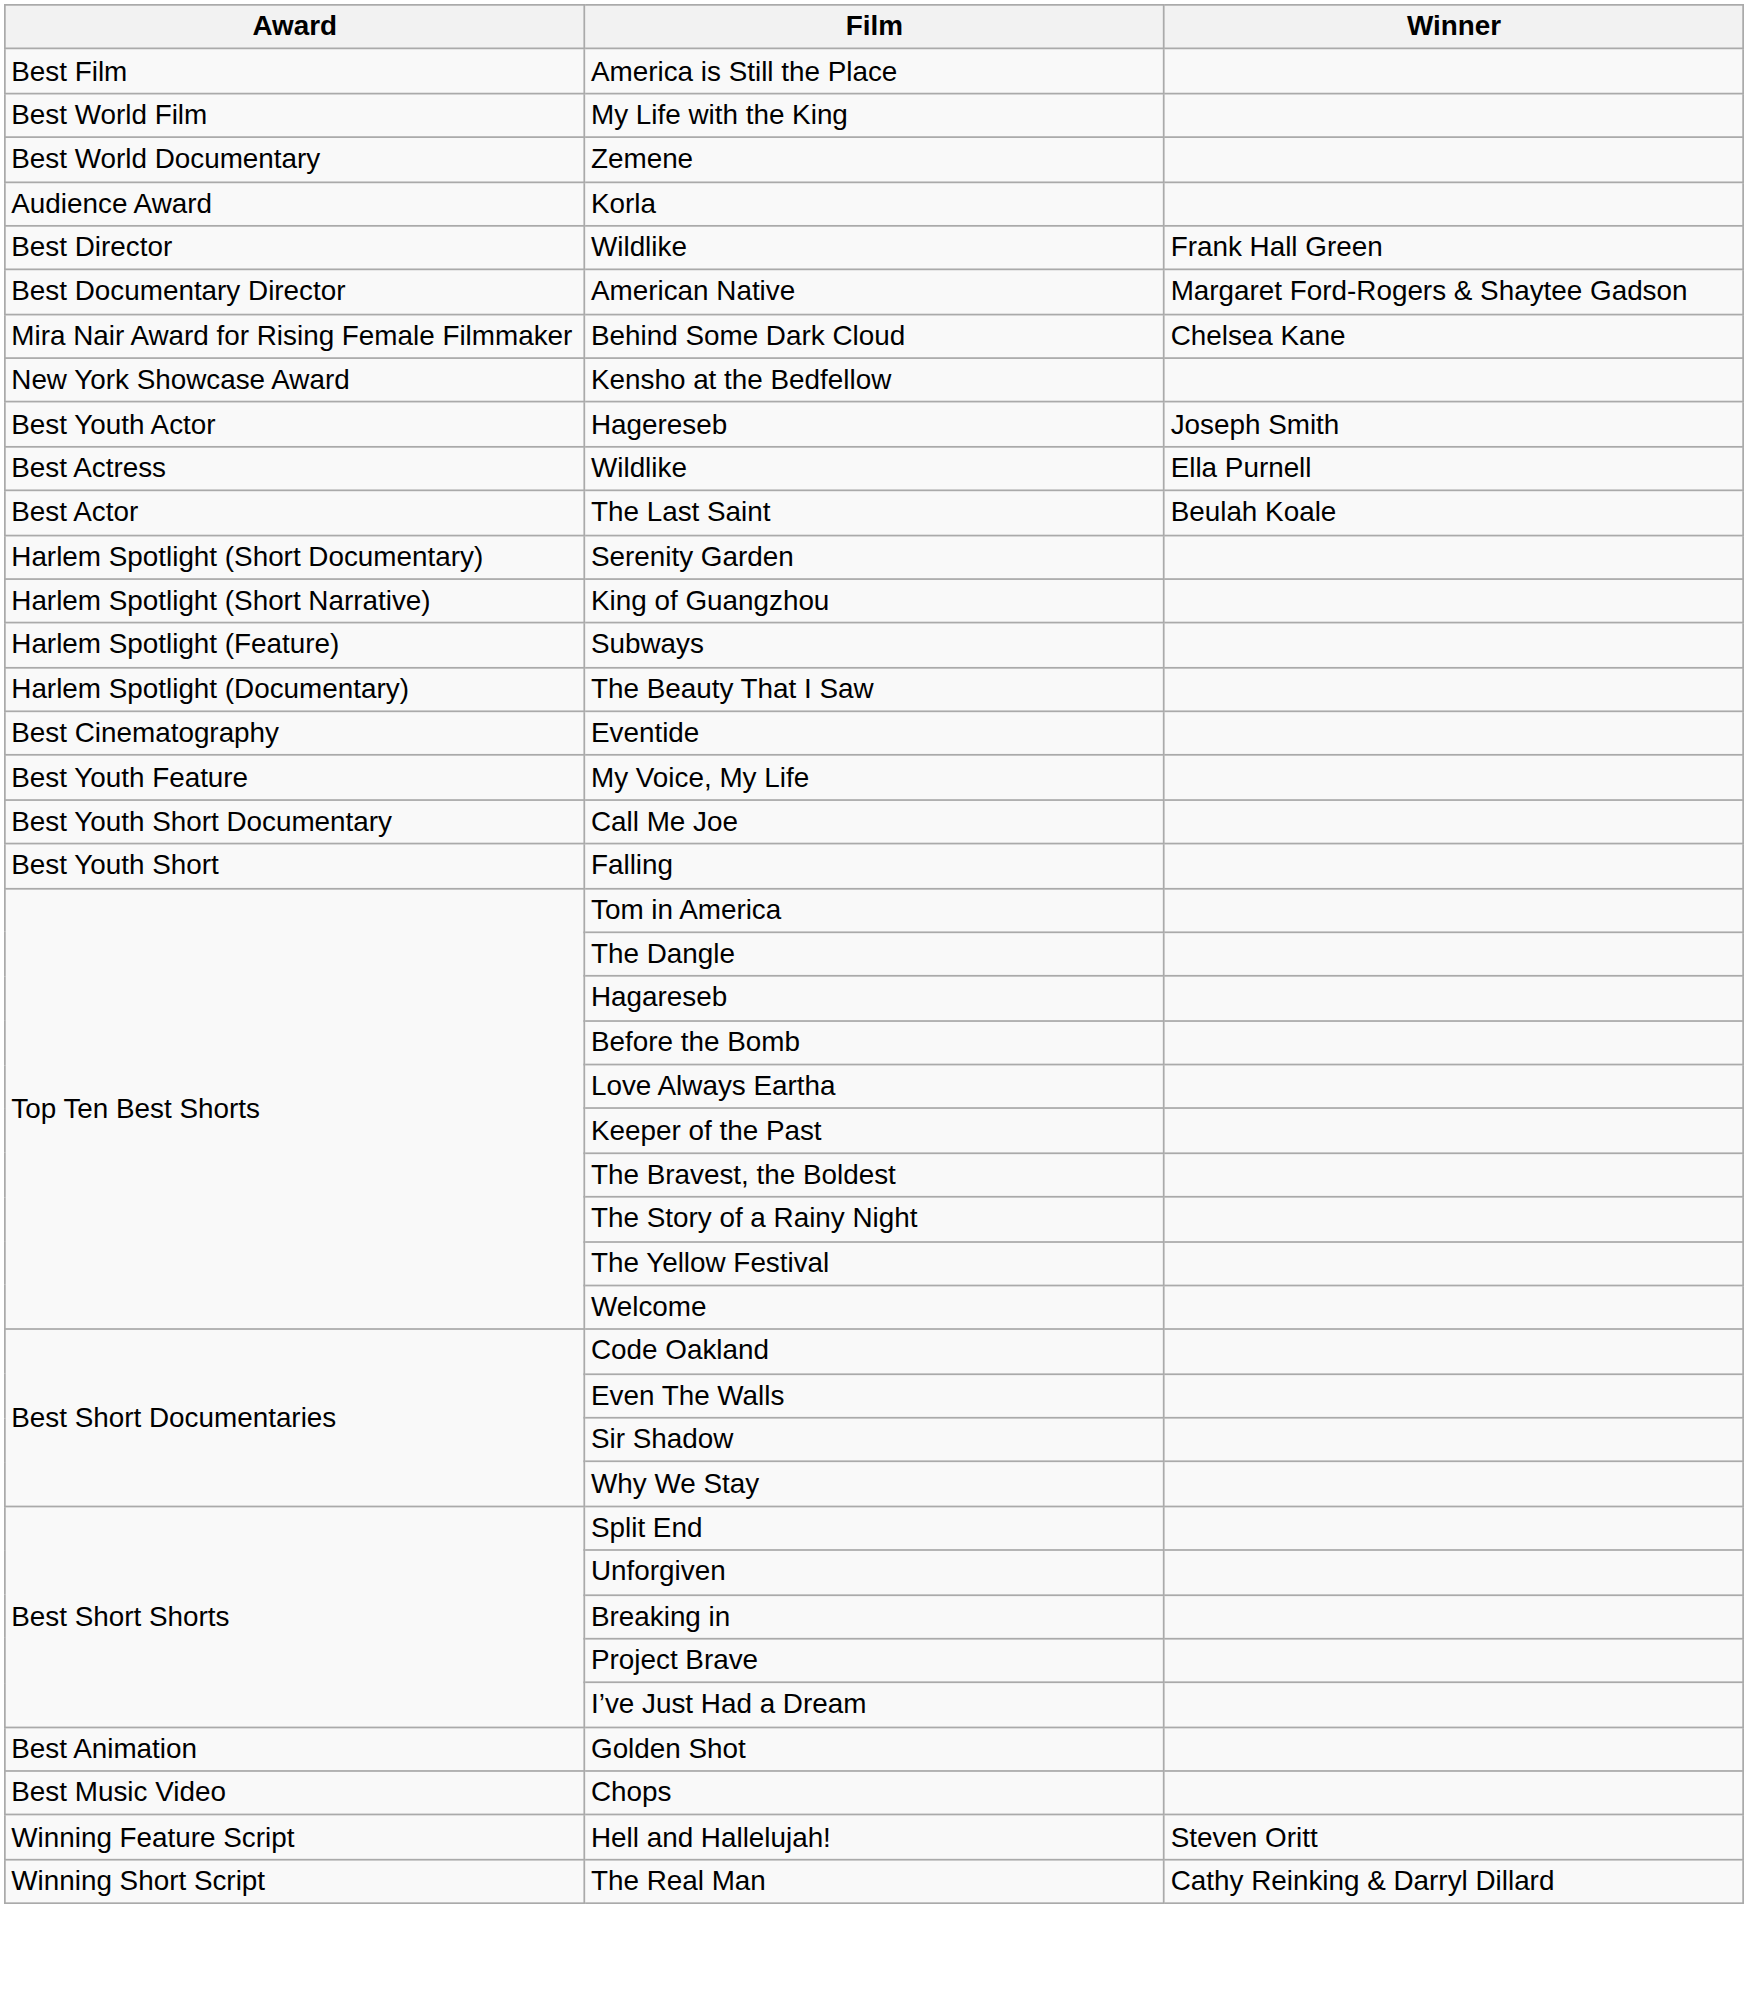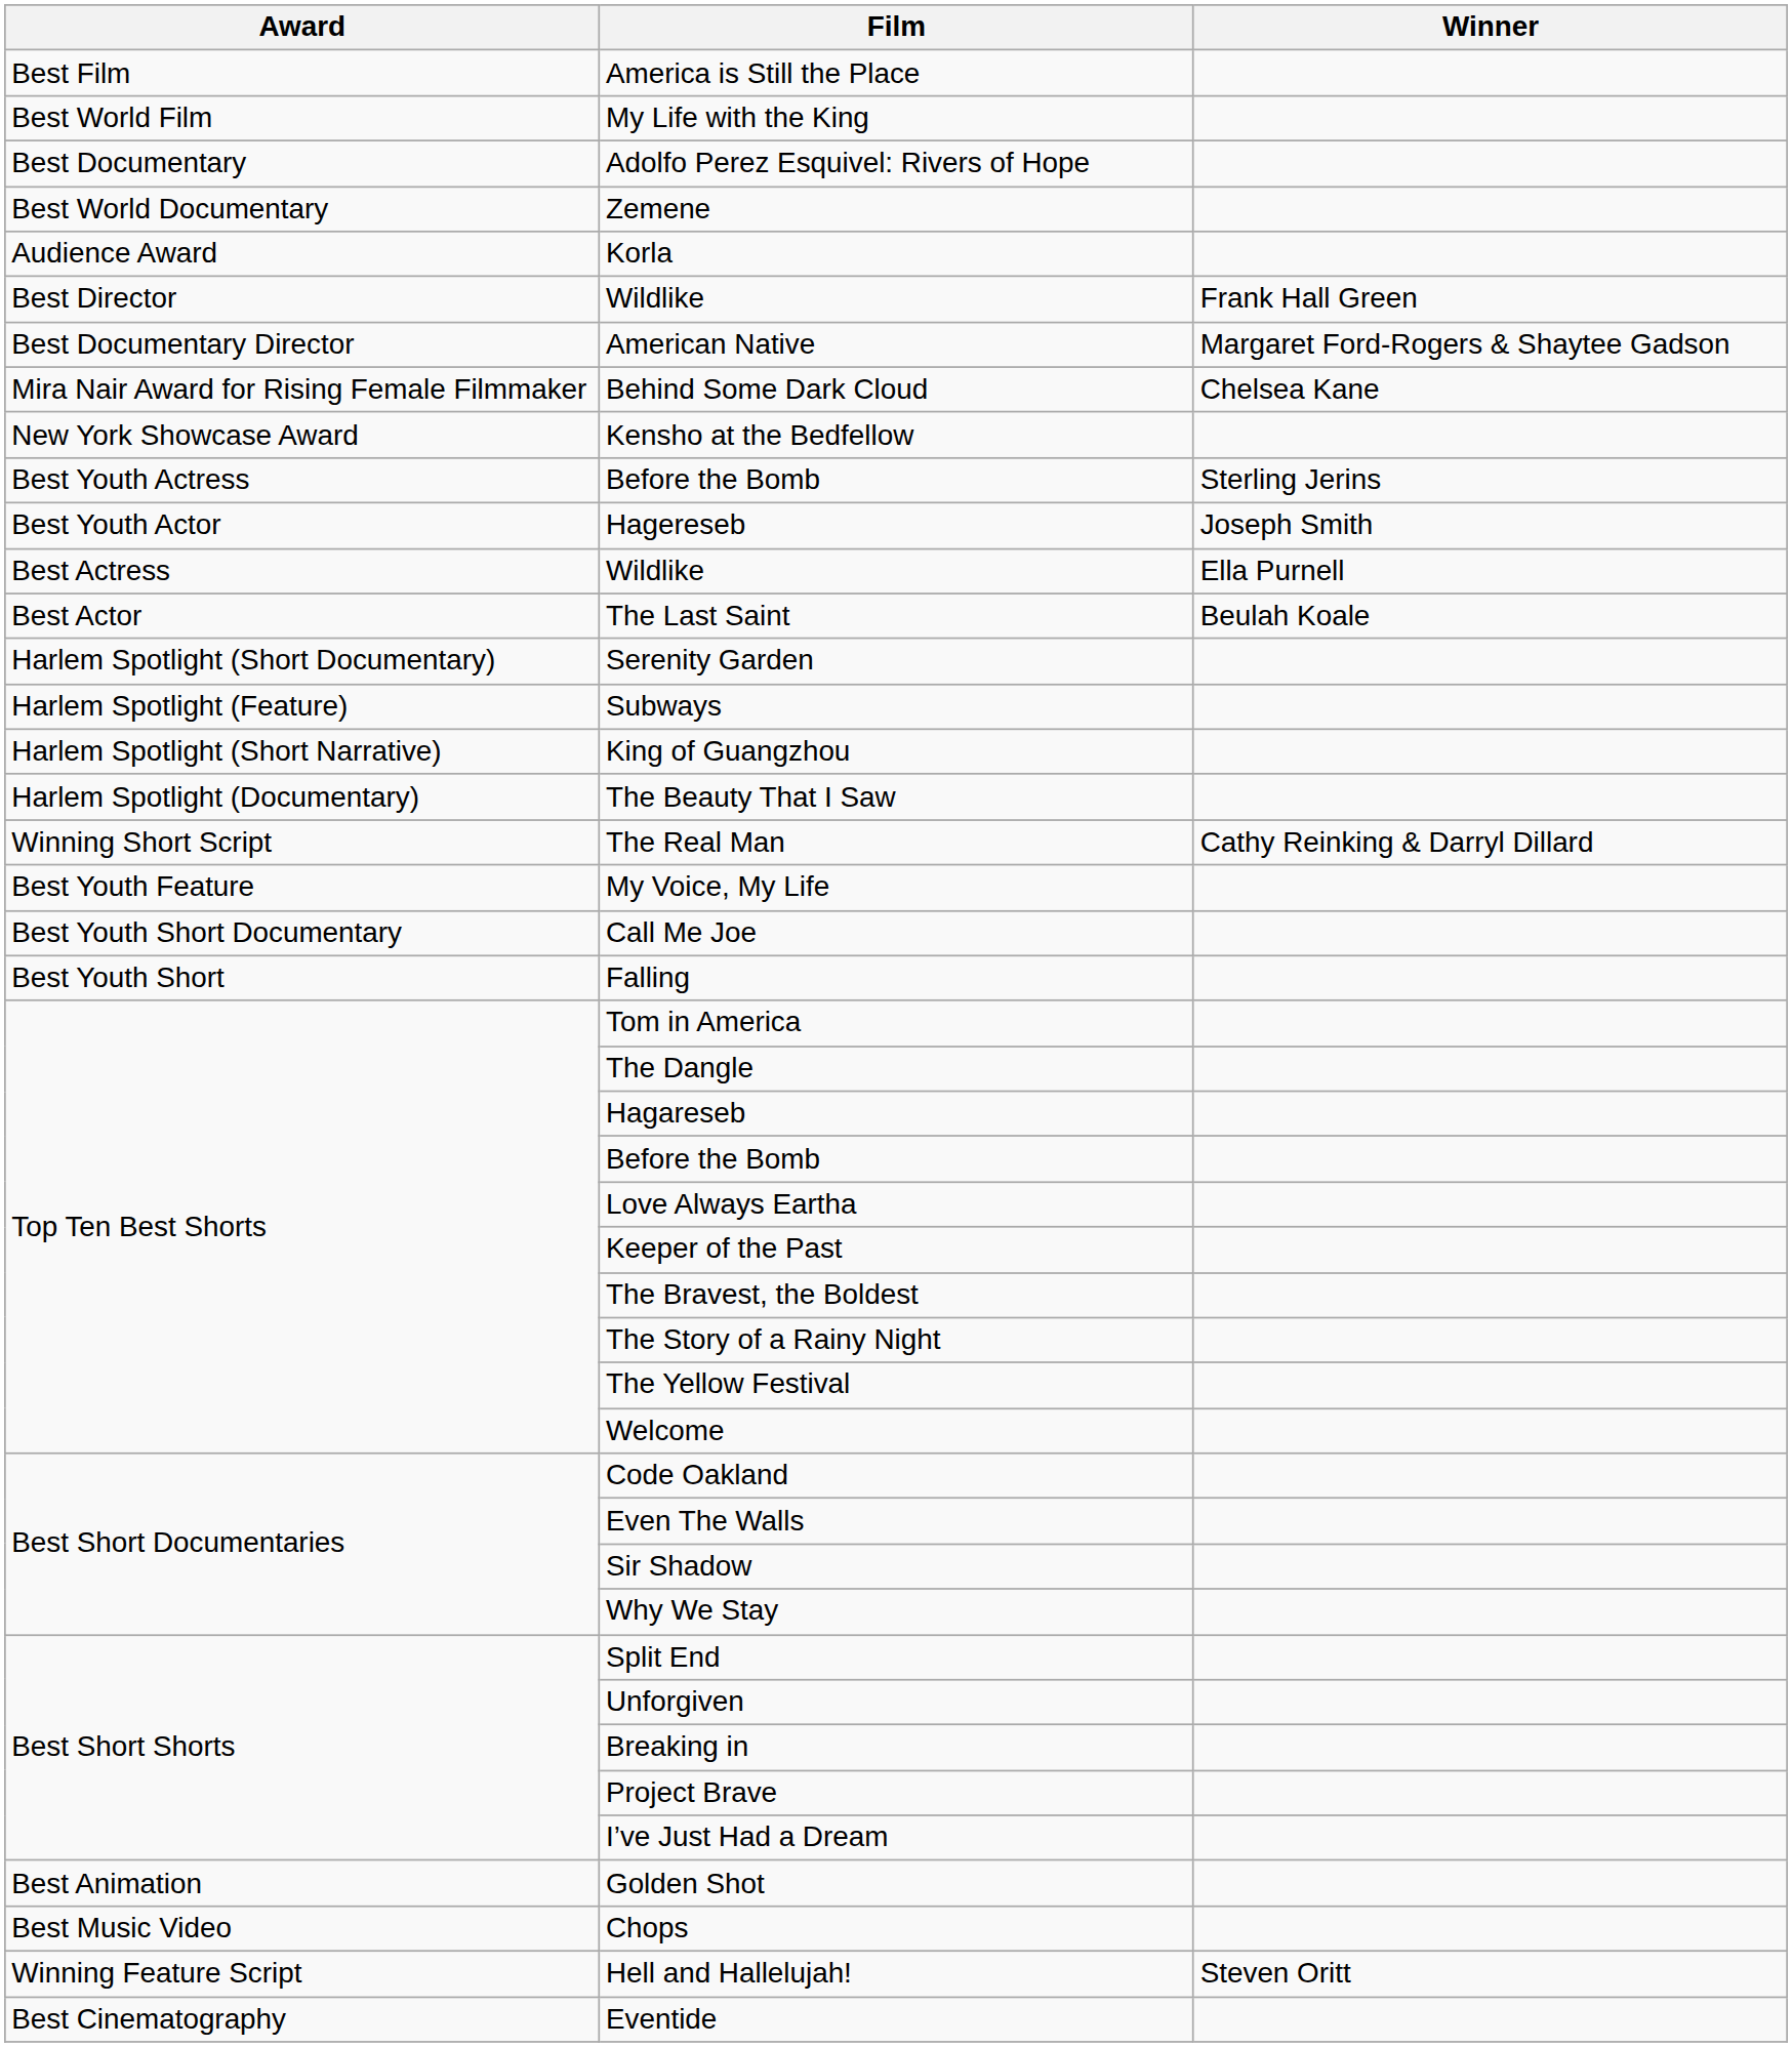+ row: Best Documentary | Adolfo Perez Esquivel: Rivers of Hope
+ row: Best Youth Actress | Before the Bomb | Sterling Jerins
rows swapped: King of Guangzhou <-> Subways
rows swapped: Eventide <-> The Real Man
